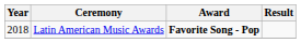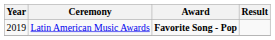Latin American Music Awards | Year: 2018 -> 2019
